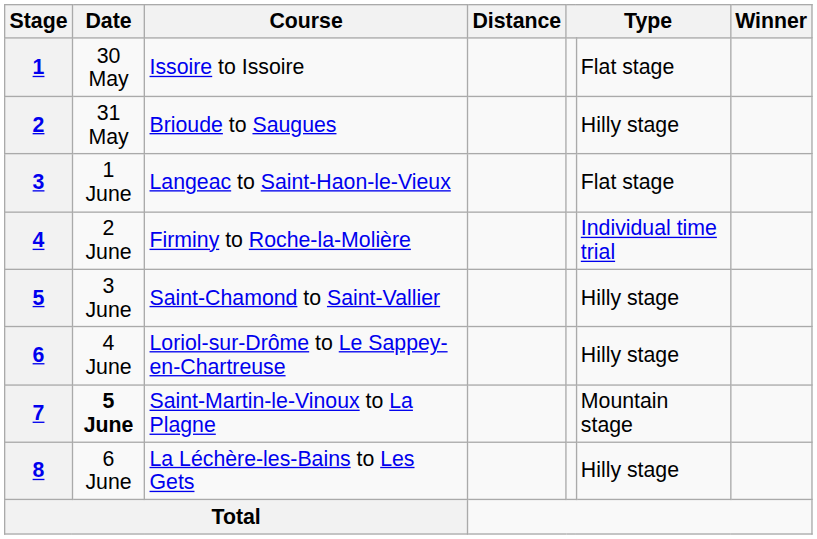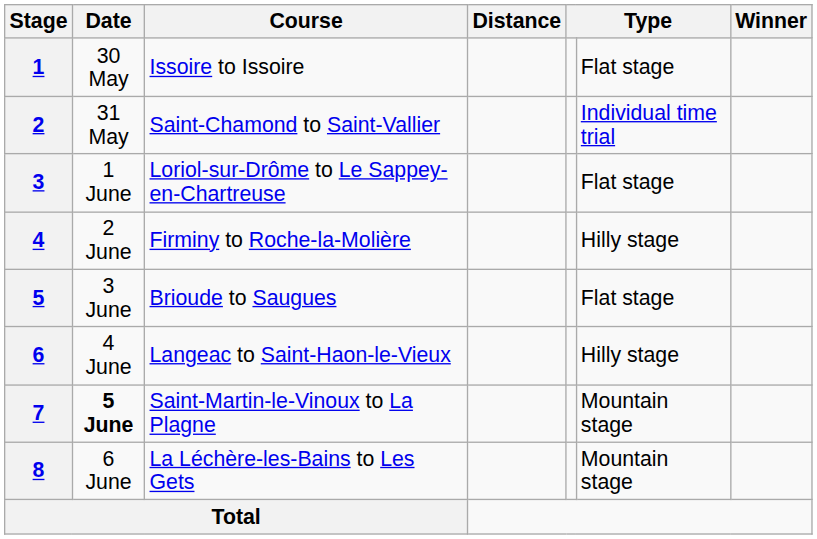2 | Course: Brioude to Saugues -> Saint-Chamond to Saint-Vallier
2 | column 6: Hilly stage -> Individual time trial
3 | Course: Langeac to Saint-Haon-le-Vieux -> Loriol-sur-Drôme to Le Sappey-en-Chartreuse
4 | column 6: Individual time trial -> Hilly stage
5 | Course: Saint-Chamond to Saint-Vallier -> Brioude to Saugues
5 | column 6: Hilly stage -> Flat stage
6 | Course: Loriol-sur-Drôme to Le Sappey-en-Chartreuse -> Langeac to Saint-Haon-le-Vieux
8 | column 6: Hilly stage -> Mountain stage
